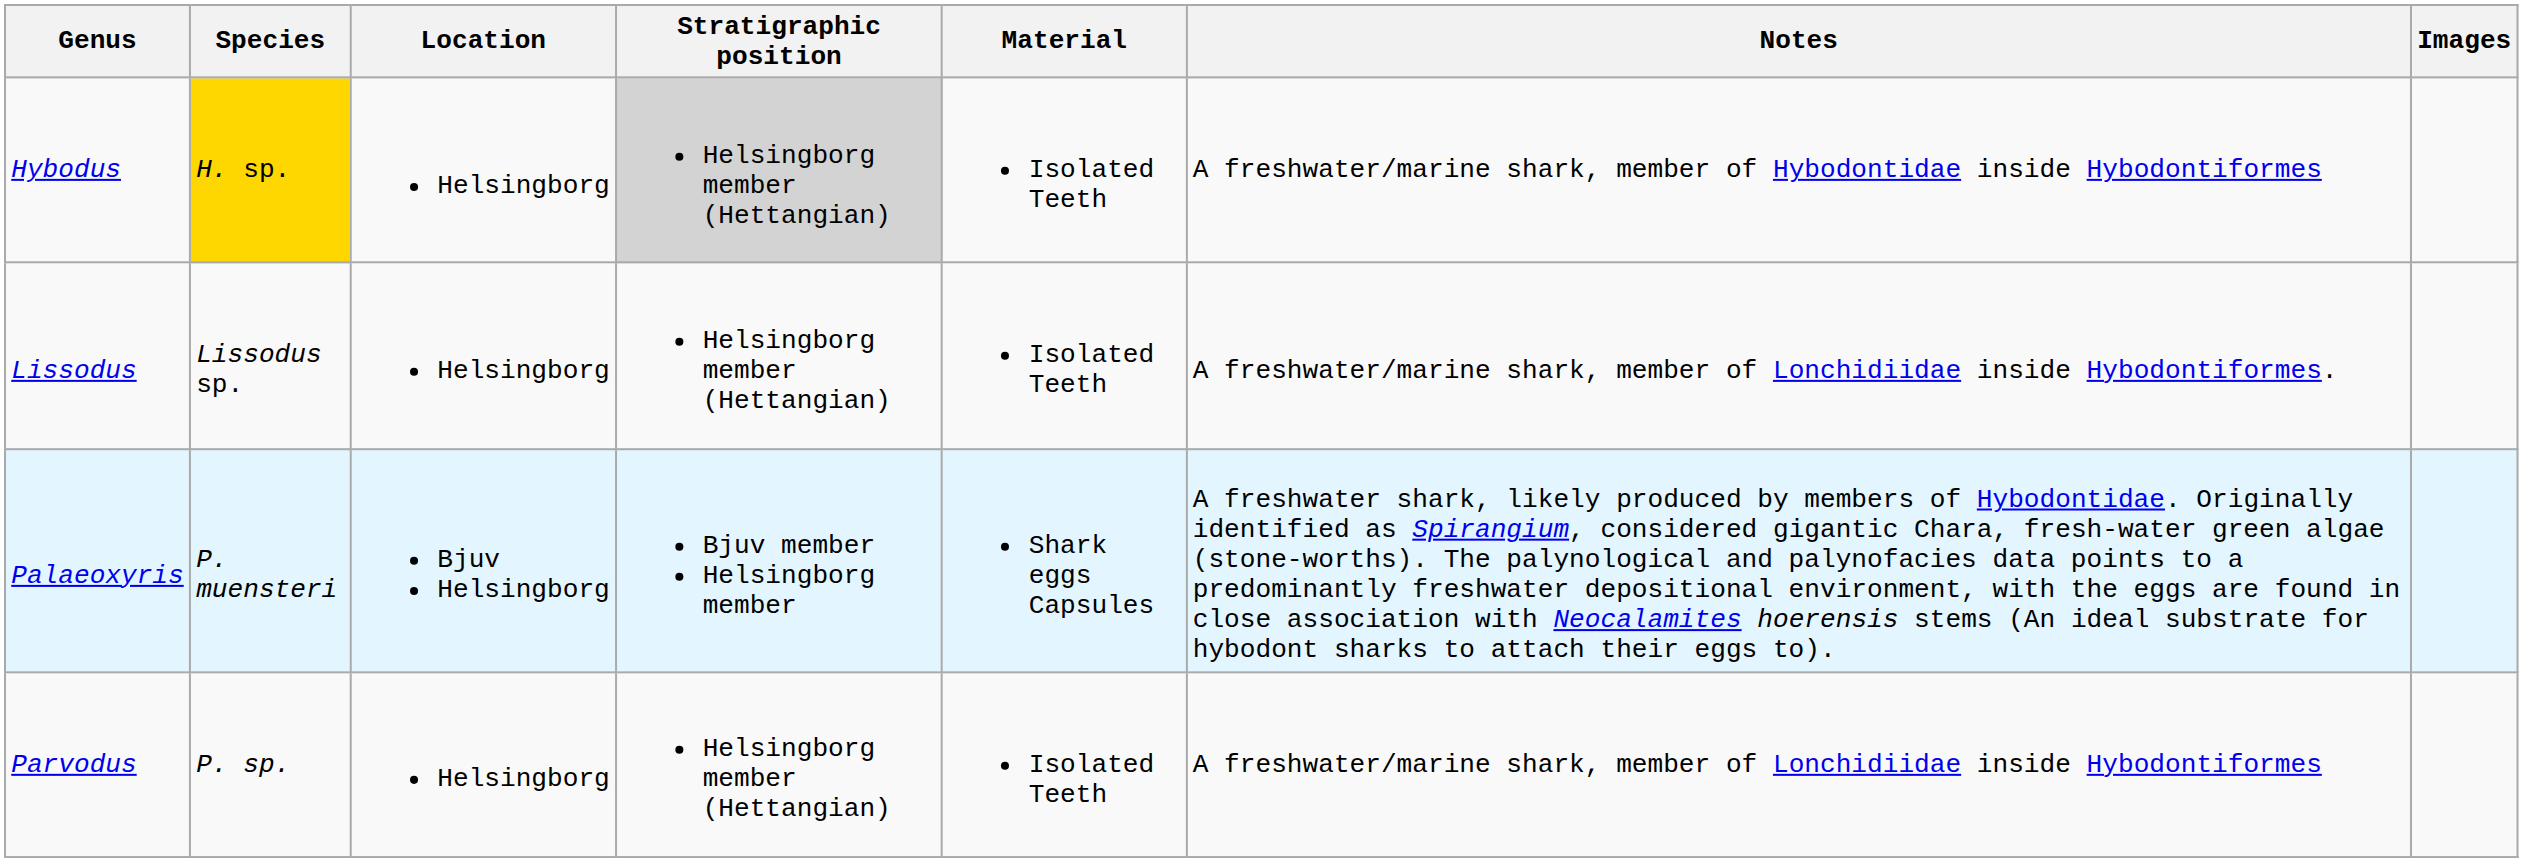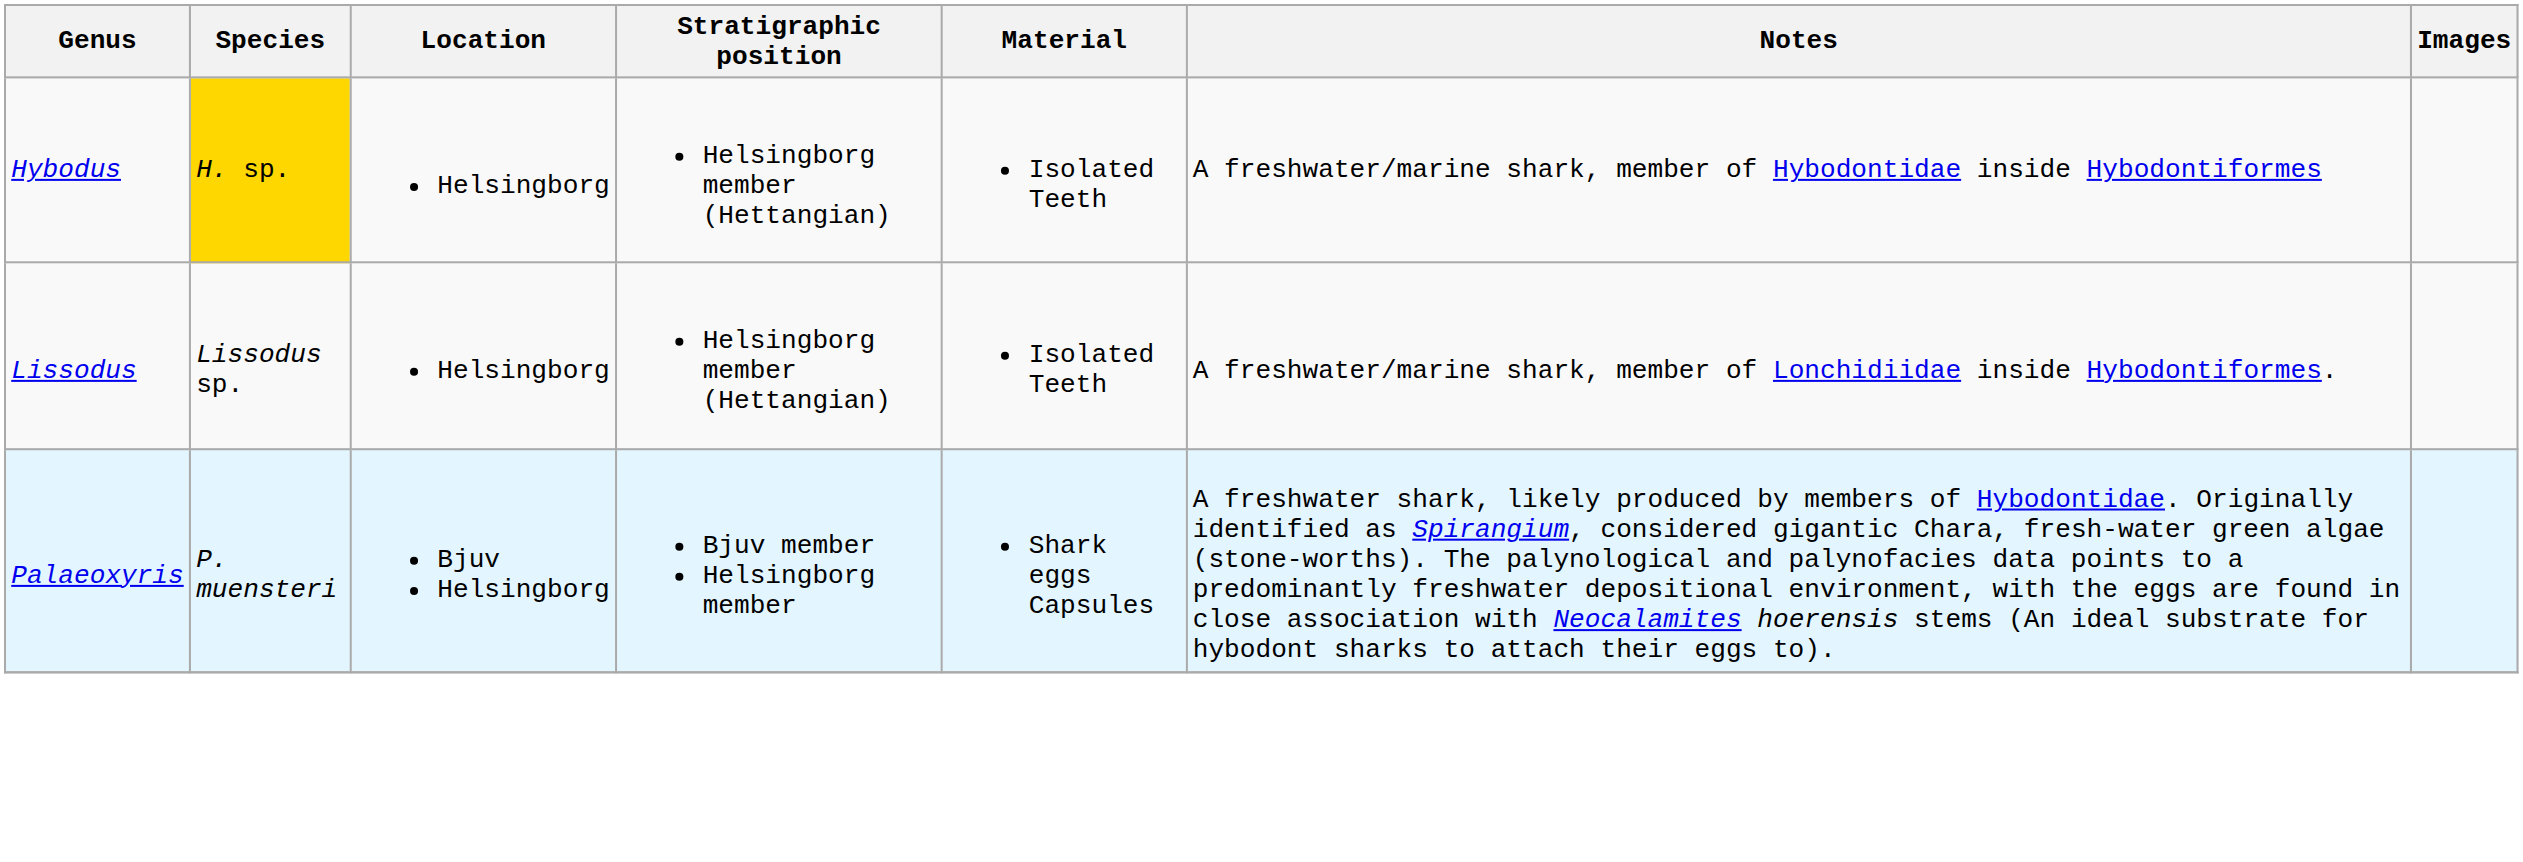Hybodus | Stratigraphic position: lightgrey background -> no background
- row: Parvodus | P. sp. | Helsingborg | Helsingborg member (Hettangian) | Isolated Teeth | A freshwater/marine shark, member of Lonchidiidae inside Hybodontiformes
